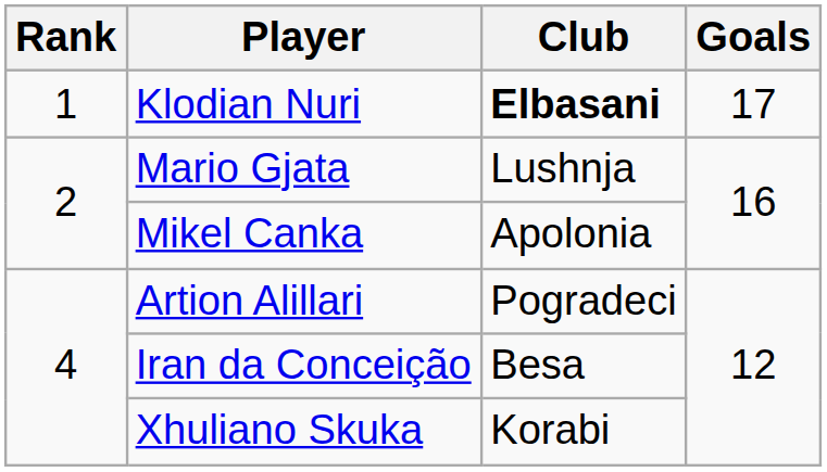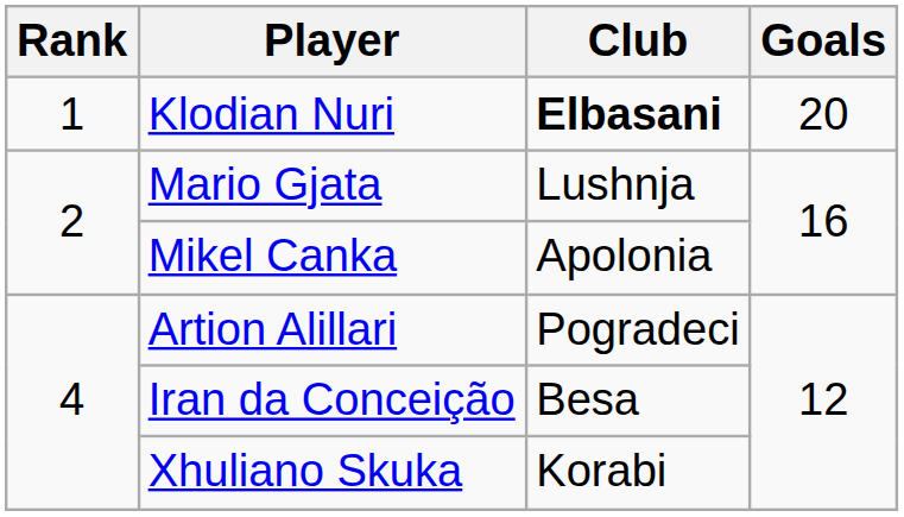Klodian Nuri | Goals: 17 -> 20
